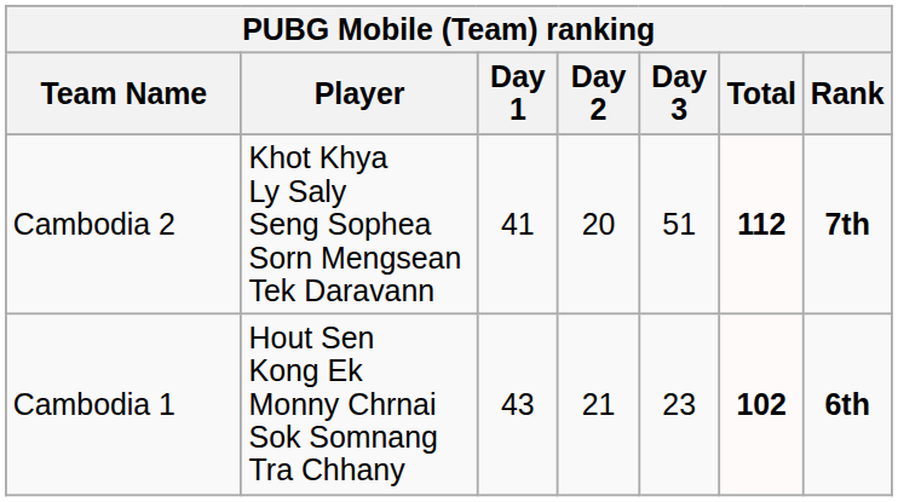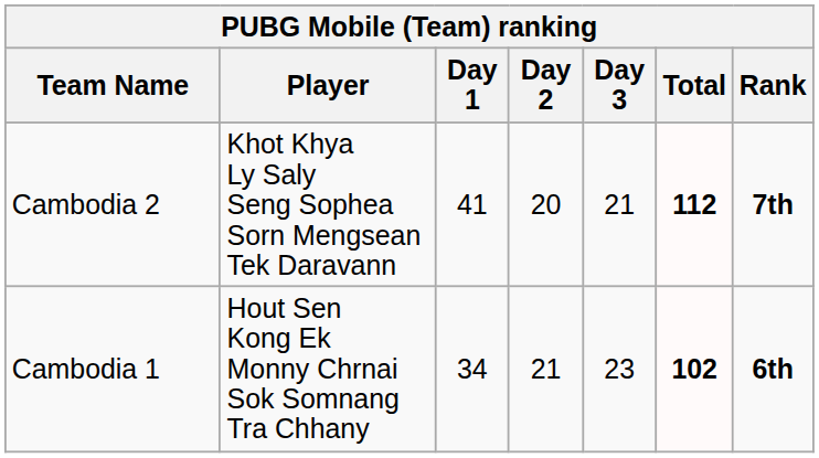Cambodia 2 | Day 3: 51 -> 21
Cambodia 1 | Day 1: 43 -> 34
